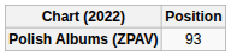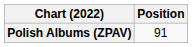Polish Albums (ZPAV) | Position: 93 -> 91
